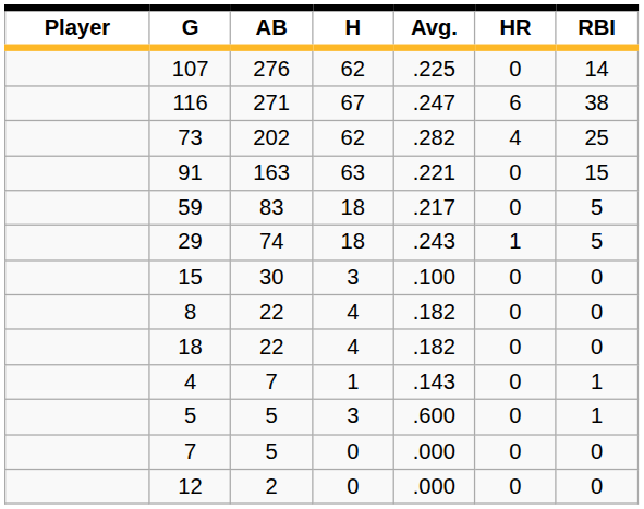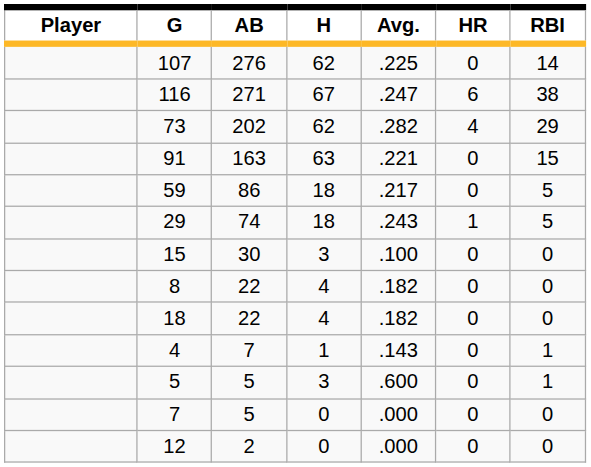73 | RBI: 25 -> 29
59 | AB: 83 -> 86
